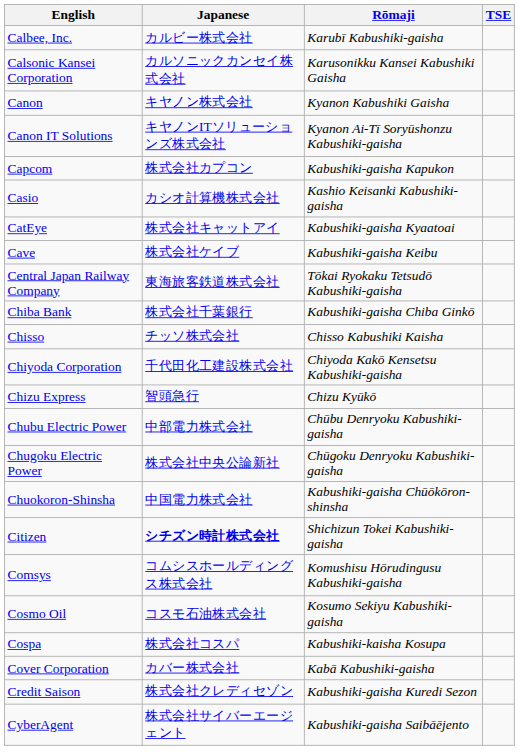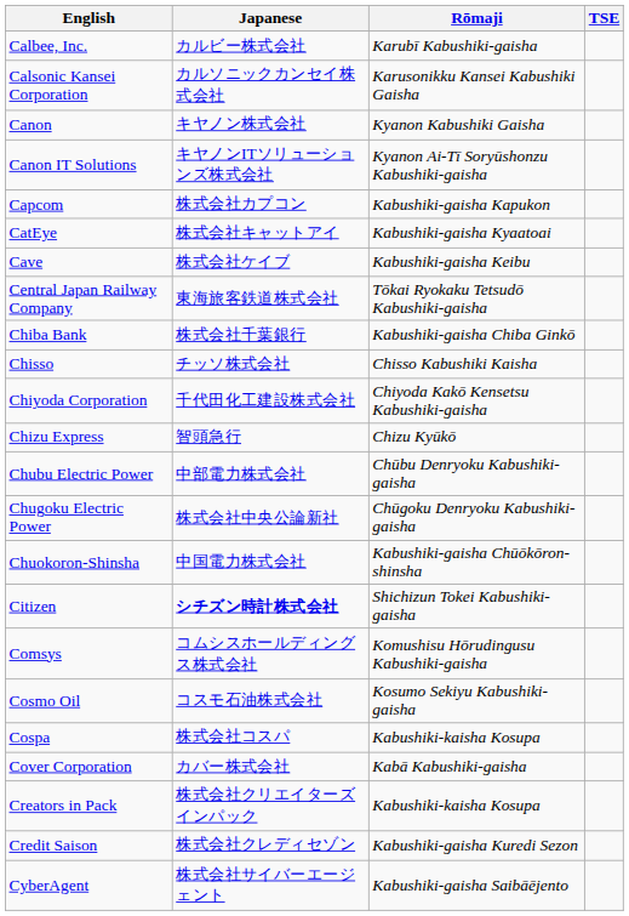- row: Casio | カシオ計算機株式会社 | Kashio Keisanki Kabushiki-gaisha
+ row: Creators in Pack | 株式会社クリエイターズインパック | Kabushiki-kaisha Kosupa
